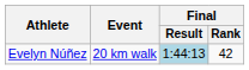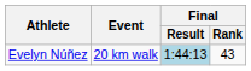Evelyn Núñez | Final / Rank: 42 -> 43
